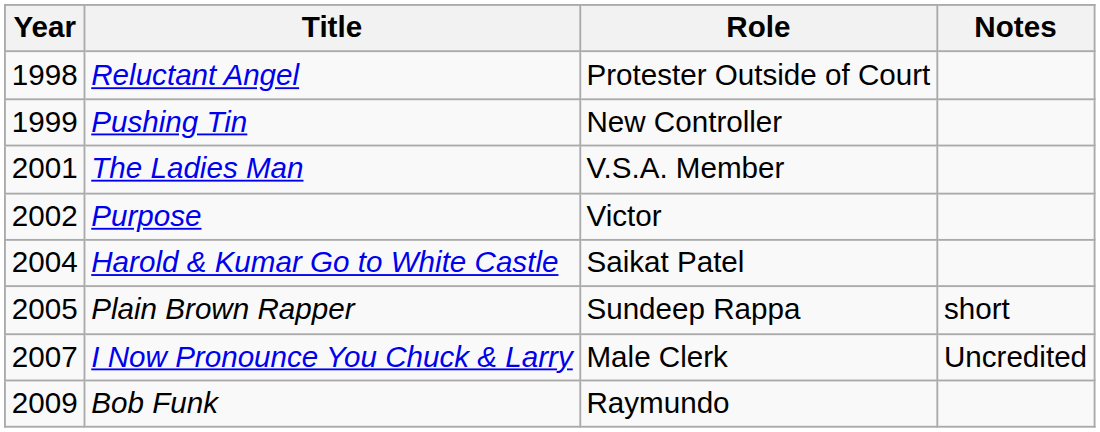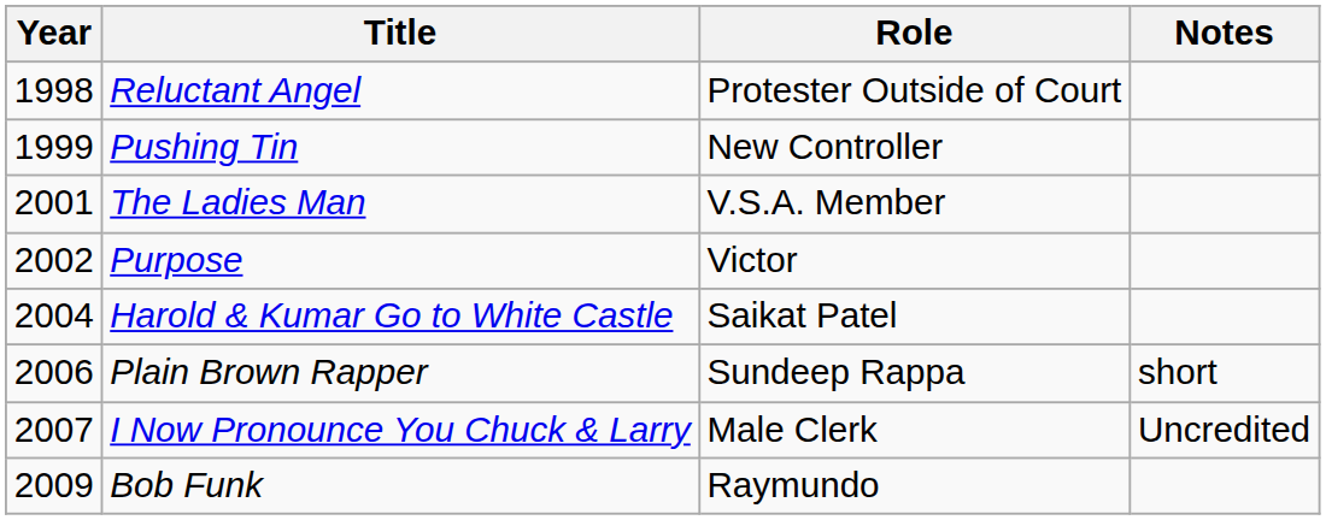Plain Brown Rapper | Year: 2005 -> 2006
